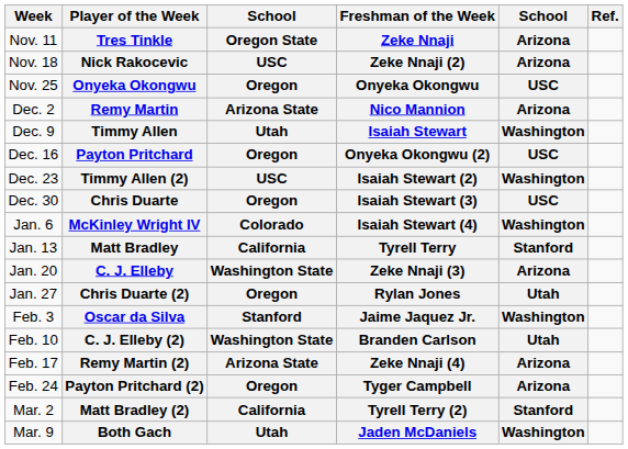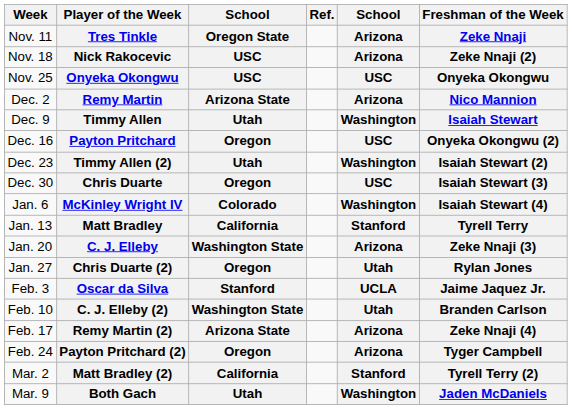columns swapped: Freshman of the Week <-> Ref.
Nov. 25 | column 3: Oregon -> USC
Dec. 23 | column 3: USC -> Utah
Feb. 3 | column 5: Washington -> UCLA
